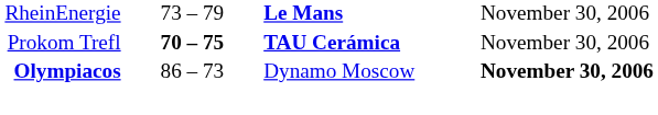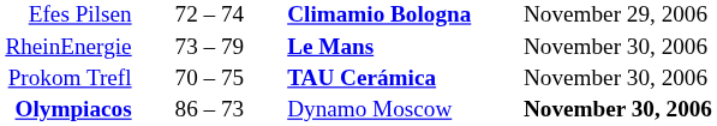+ row: Efes Pilsen | 72 – 74 | Climamio Bologna | November 29, 2006
Prokom Trefl | column 2: bold -> normal
